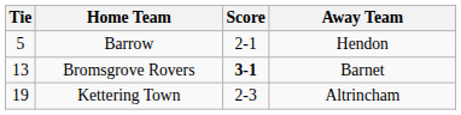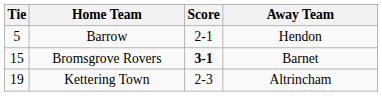Bromsgrove Rovers | Tie: 13 -> 15
